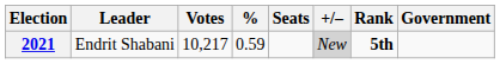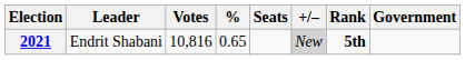2021 | Votes: 10,217 -> 10,816
2021 | %: 0.59 -> 0.65
